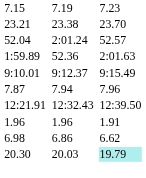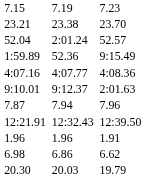1:59.89 | column 7: 2:01.63 -> 9:15.49
+ row: 4:07.16 | 4:07.77 | 4:08.36
9:10.01 | column 7: 9:15.49 -> 2:01.63
20.30 | column 7: paleturquoise background -> no background
